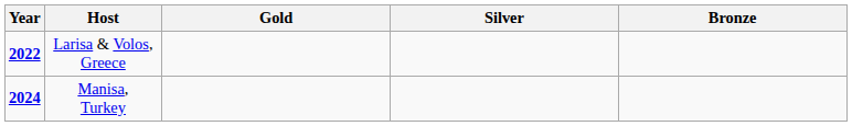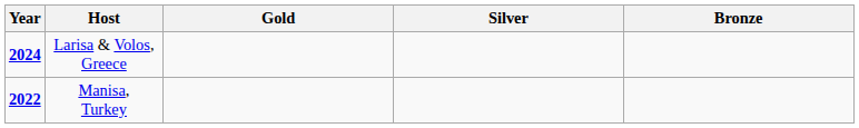Larisa & Volos, Greece | Year: 2022 -> 2024
Manisa, Turkey | Year: 2024 -> 2022
